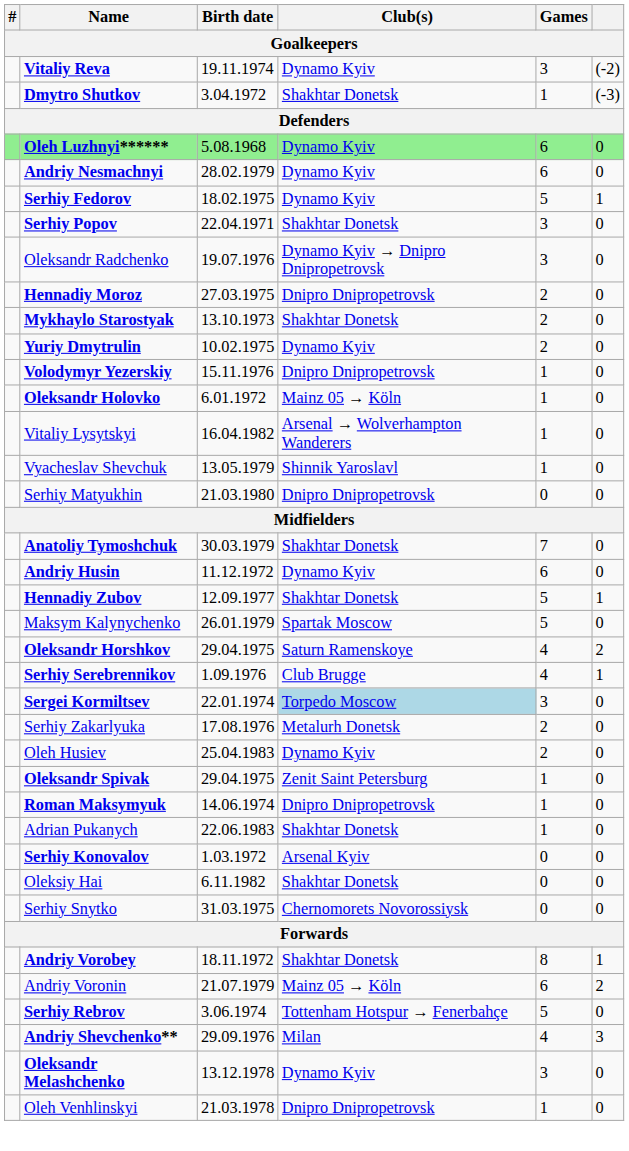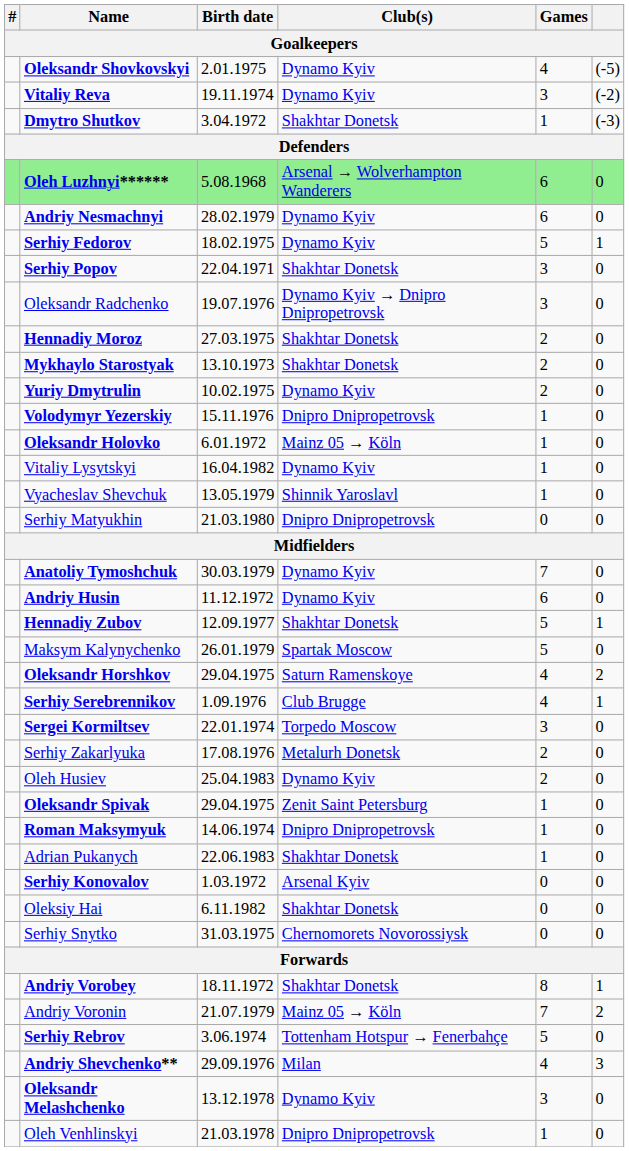+ row: Oleksandr Shovkovskyi | 2.01.1975 | Dynamo Kyiv | 4 | (-5)
Oleh Luzhnyi****** | Club(s): Dynamo Kyiv -> Arsenal → Wolverhampton Wanderers
Hennadiy Moroz | Club(s): Dnipro Dnipropetrovsk -> Shakhtar Donetsk
Vitaliy Lysytskyi | Club(s): Arsenal → Wolverhampton Wanderers -> Dynamo Kyiv
Anatoliy Tymoshchuk | Club(s): Shakhtar Donetsk -> Dynamo Kyiv
Sergei Kormiltsev | Club(s): lightblue background -> no background
Andriy Voronin | Games: 6 -> 7
